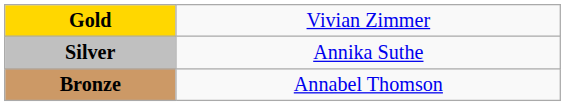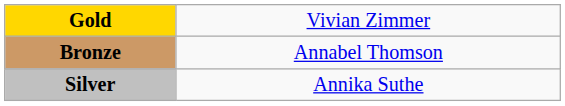rows swapped: Silver <-> Bronze
